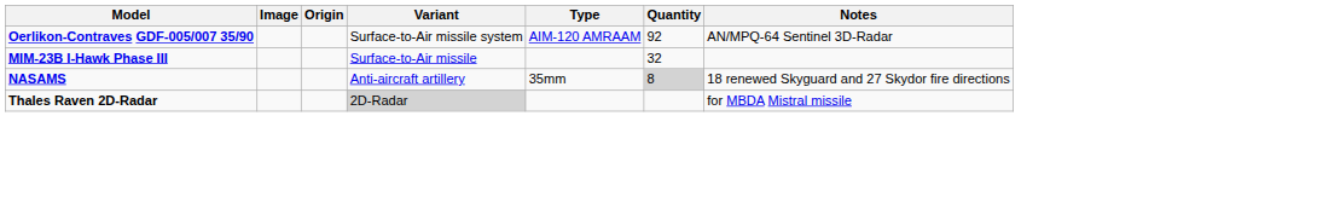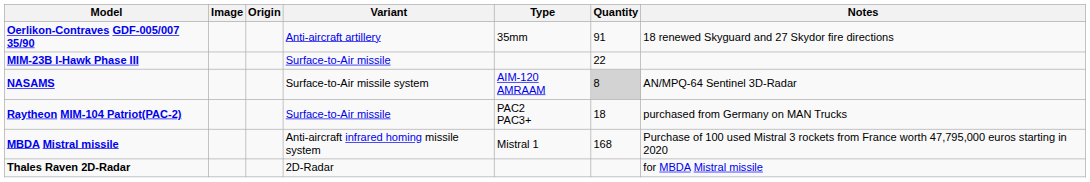Oerlikon-Contraves GDF-005/007 35/90 | Variant: Surface-to-Air missile system -> Anti-aircraft artillery
Oerlikon-Contraves GDF-005/007 35/90 | Type: AIM-120 AMRAAM -> 35mm
Oerlikon-Contraves GDF-005/007 35/90 | Quantity: 92 -> 91
Oerlikon-Contraves GDF-005/007 35/90 | Notes: AN/MPQ-64 Sentinel 3D-Radar -> 18 renewed Skyguard and 27 Skydor fire directions
MIM-23B I-Hawk Phase III | Quantity: 32 -> 22
NASAMS | Variant: Anti-aircraft artillery -> Surface-to-Air missile system
NASAMS | Type: 35mm -> AIM-120 AMRAAM
NASAMS | Notes: 18 renewed Skyguard and 27 Skydor fire directions -> AN/MPQ-64 Sentinel 3D-Radar
+ row: Raytheon MIM-104 Patriot(PAC-2) | Surface-to-Air missile | PAC2 PAC3+ | 18 | purchased from Germany on MAN Trucks
+ row: MBDA Mistral missile | Anti-aircraft infrared homing missile system | Mistral 1 | 168 | Purchase of 100 used Mistral 3 rockets from France worth 47,795,000 euros starting in 2020
Thales Raven 2D-Radar | Variant: lightgrey background -> no background
